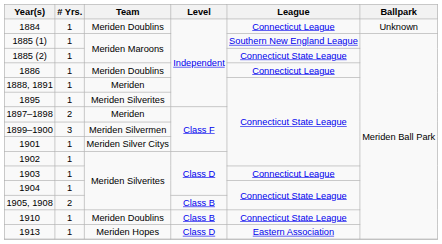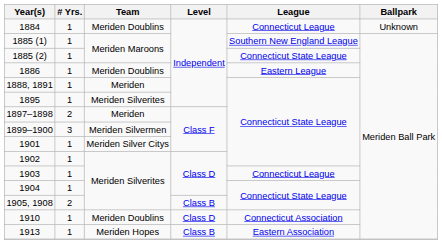1886 | League: Connecticut League -> Eastern League
1910 | Level: Class B -> Class D
1910 | League: Connecticut State League -> Connecticut Association
1913 | Level: Class D -> Class B
